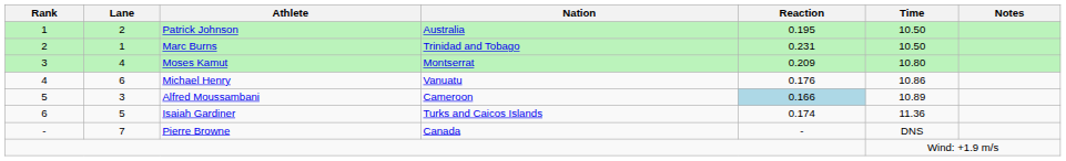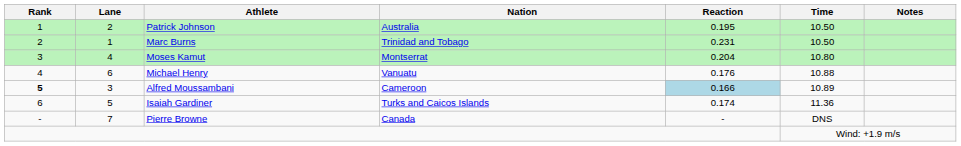Moses Kamut | Reaction: 0.209 -> 0.204
Michael Henry | Time: 10.86 -> 10.88
Alfred Moussambani | Rank: normal -> bold
